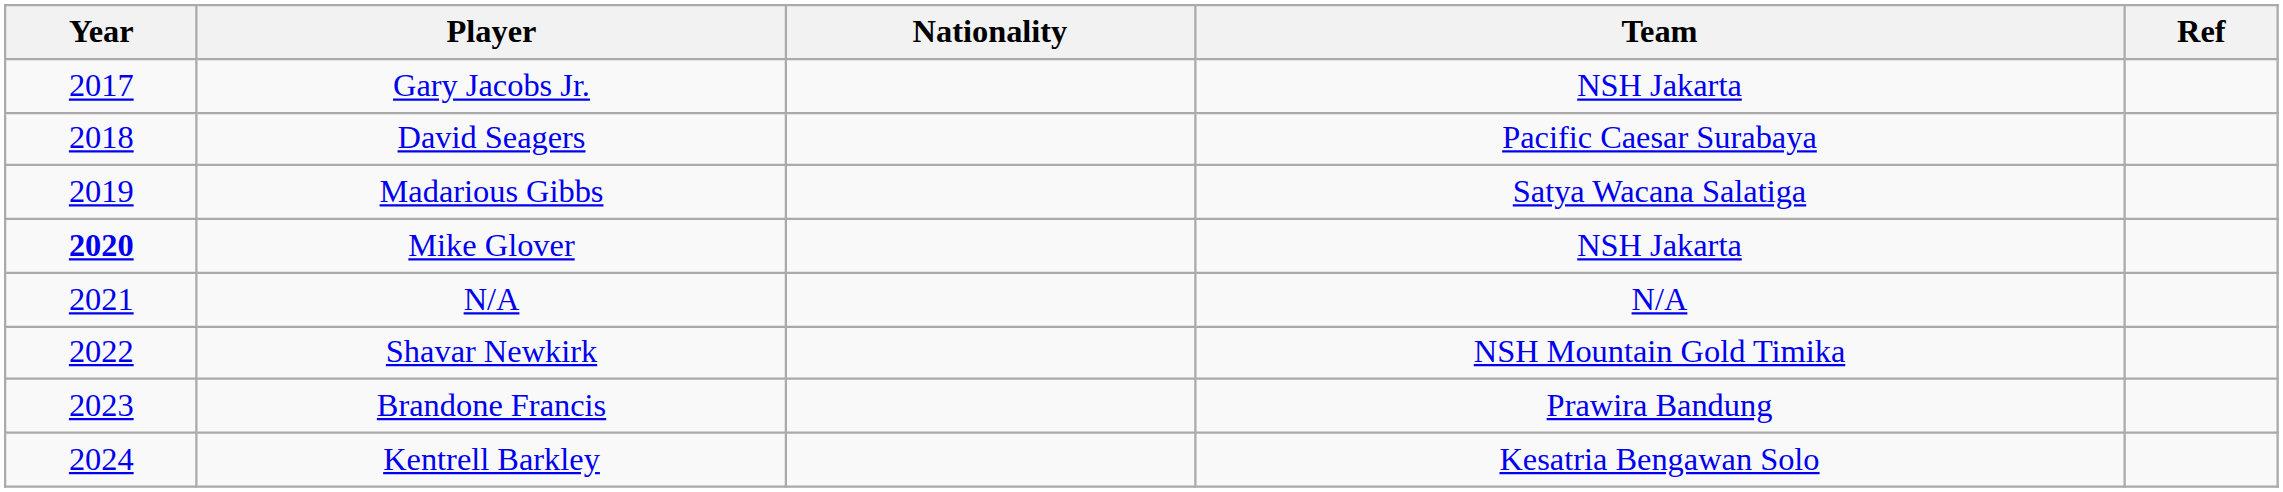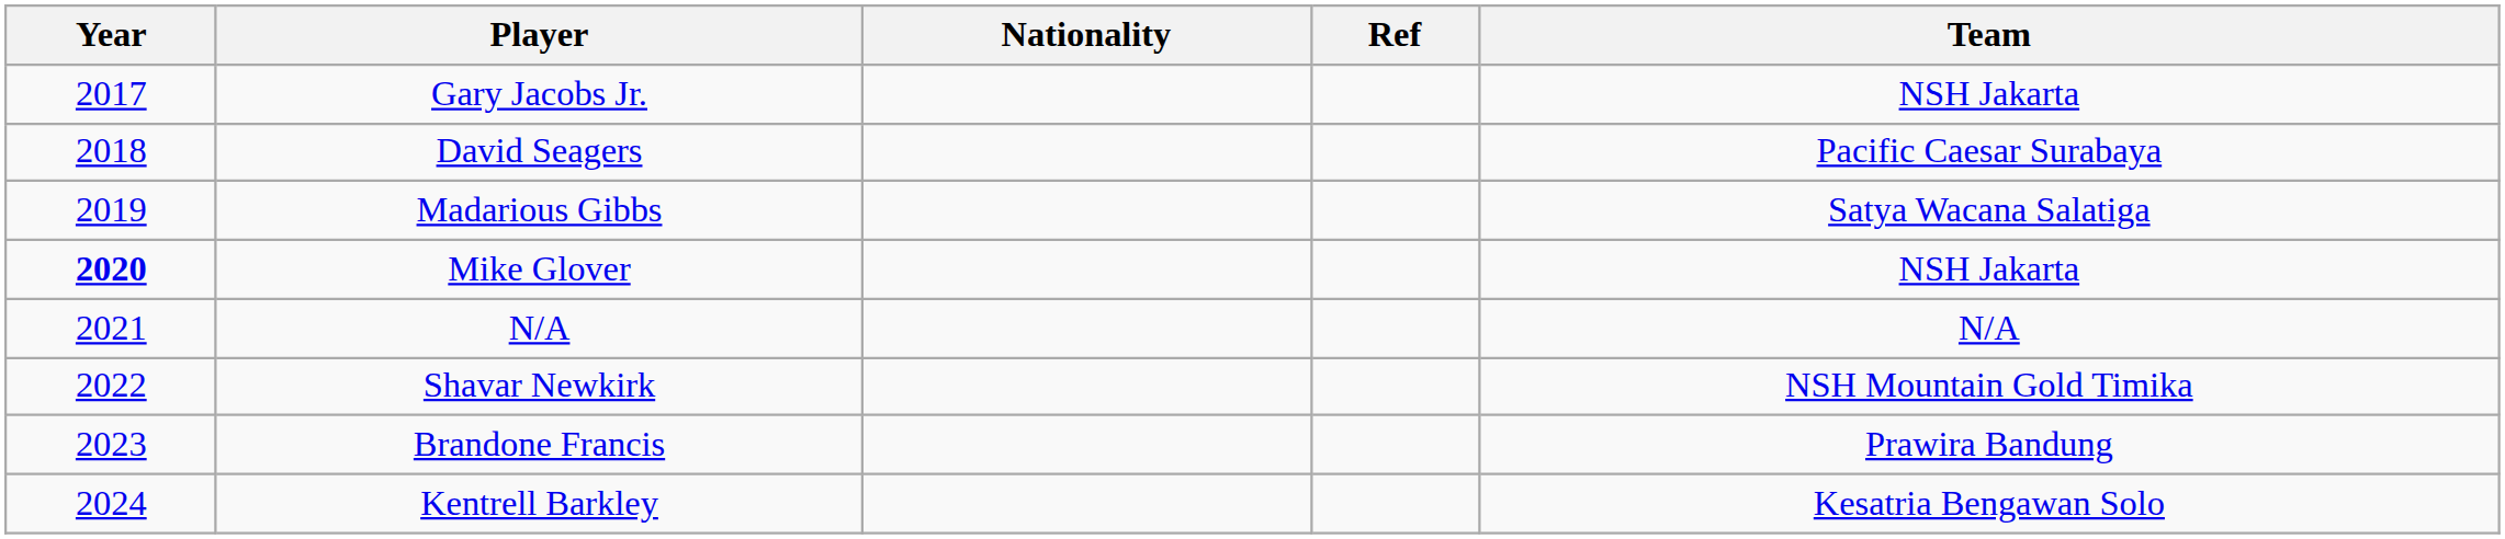columns swapped: Team <-> Ref
